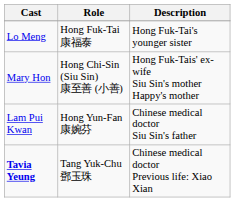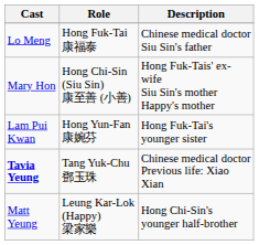Lo Meng | Description: Hong Fuk-Tai's younger sister -> Chinese medical doctor Siu Sin's father
Lam Pui Kwan | Description: Chinese medical doctor Siu Sin's father -> Hong Fuk-Tai's younger sister
+ row: Matt Yeung | Leung Kar-Lok (Happy) 梁家樂 | Hong Chi-Sin's younger half-brother
